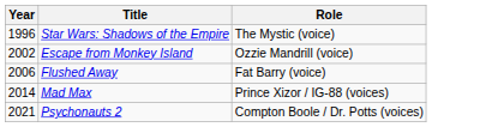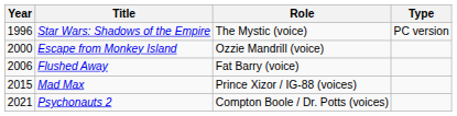+ column: Type | PC version
Escape from Monkey Island | Year: 2002 -> 2000
Mad Max | Year: 2014 -> 2015
